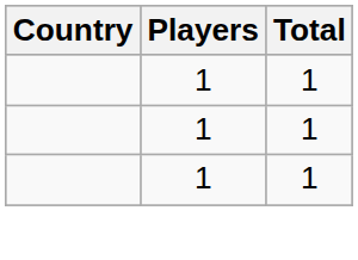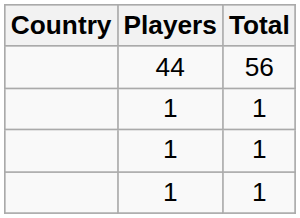+ row: 44 | 56
